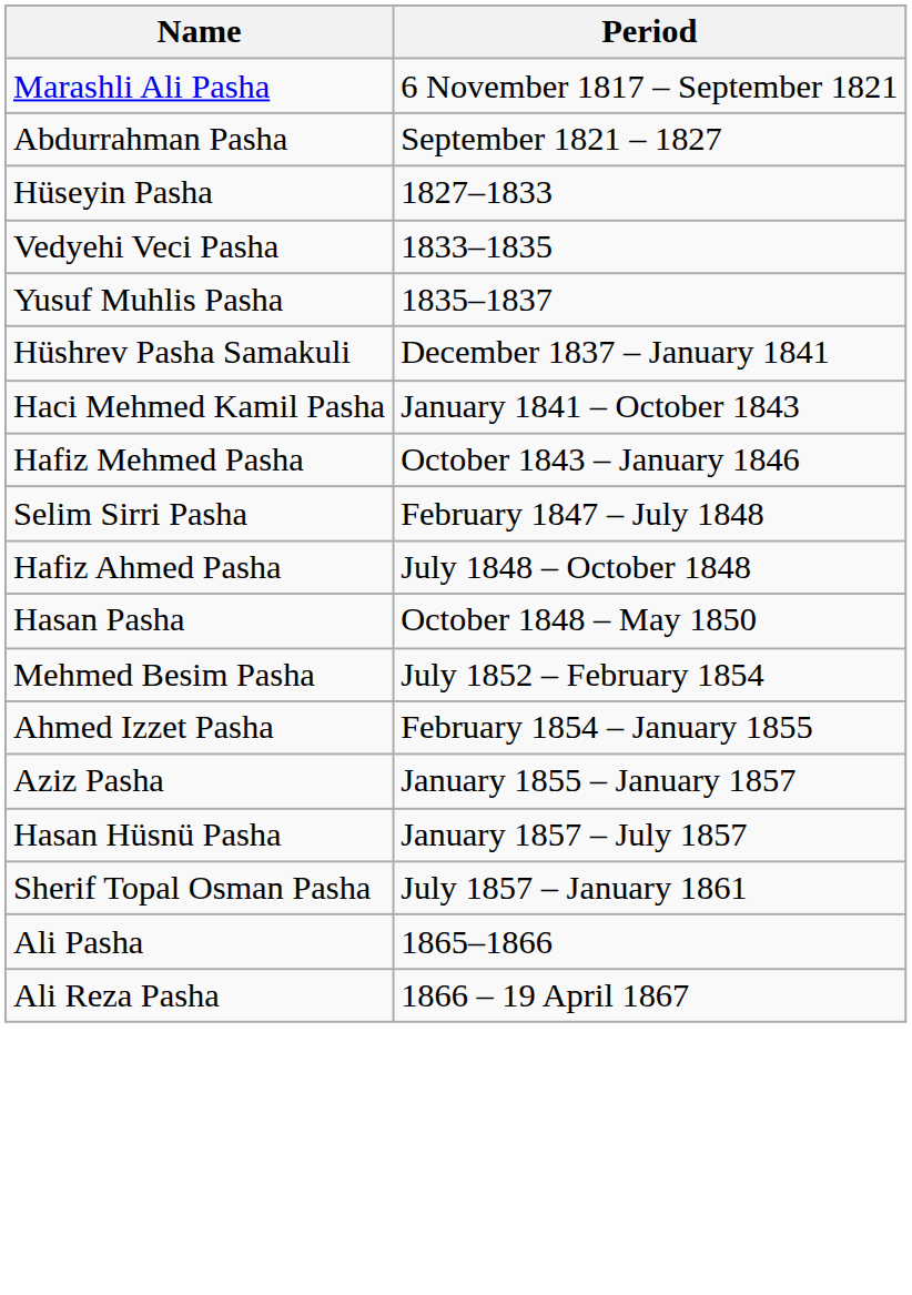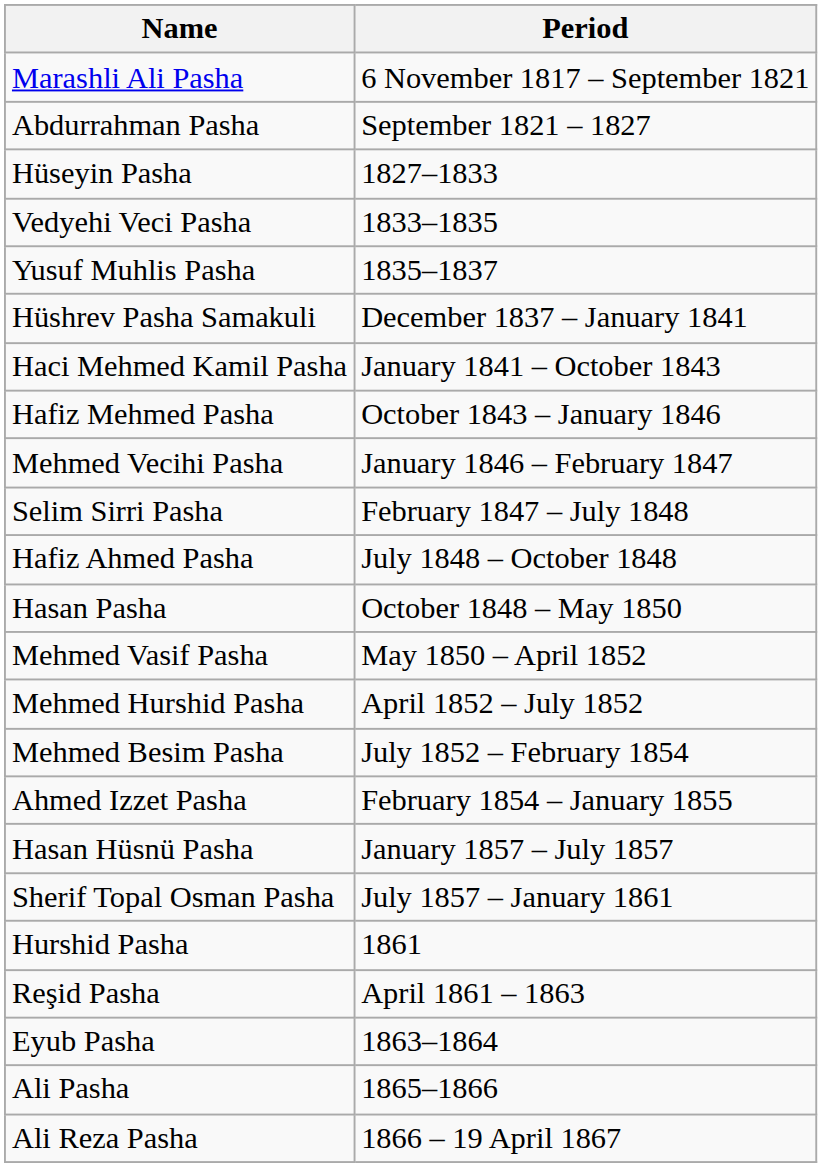+ row: Mehmed Vecihi Pasha | January 1846 – February 1847
+ row: Mehmed Vasif Pasha | May 1850 – April 1852
+ row: Mehmed Hurshid Pasha | April 1852 – July 1852
- row: Aziz Pasha | January 1855 – January 1857
+ row: Hurshid Pasha | 1861
+ row: Reşid Pasha | April 1861 – 1863
+ row: Eyub Pasha | 1863–1864
